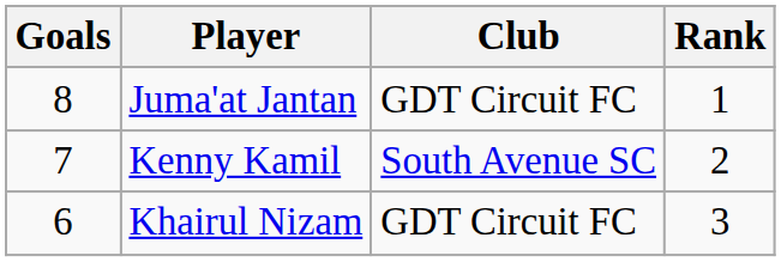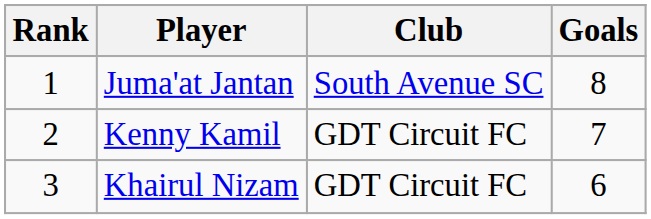columns swapped: Rank <-> Goals
Juma'at Jantan | Club: GDT Circuit FC -> South Avenue SC
Kenny Kamil | Club: South Avenue SC -> GDT Circuit FC
